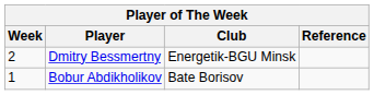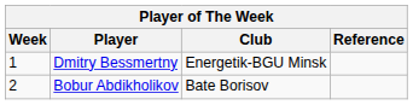Dmitry Bessmertny | Week: 2 -> 1
Bobur Abdikholikov | Week: 1 -> 2
